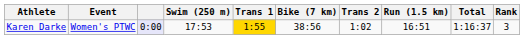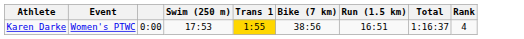- column: Trans 2 | 1:02
Karen Darke | column 3: lavender background -> no background
Karen Darke | Rank: 3 -> 4
